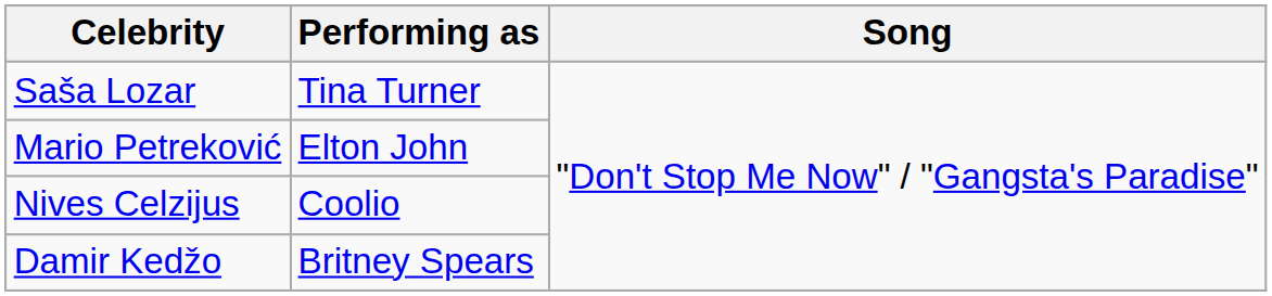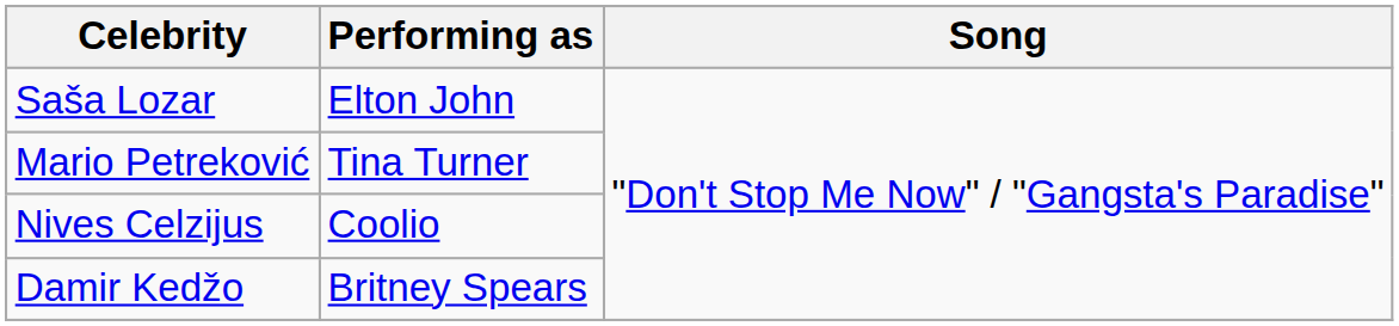Saša Lozar | Performing as: Tina Turner -> Elton John
Mario Petreković | Performing as: Elton John -> Tina Turner
